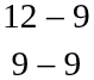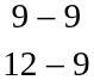rows swapped: 12 – 9 <-> 9 – 9
